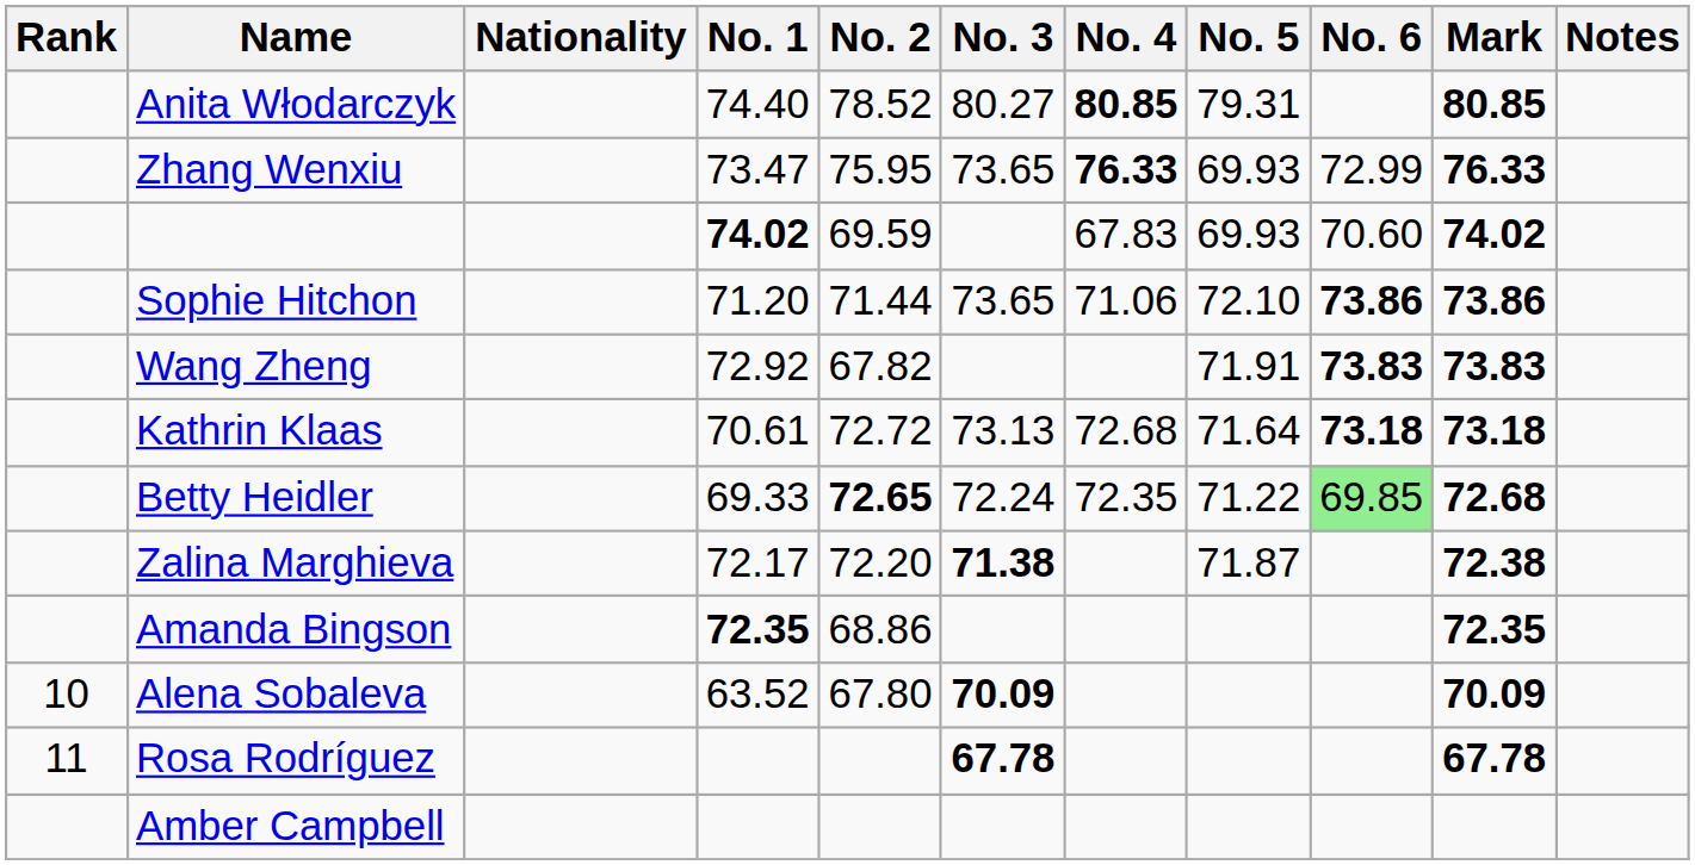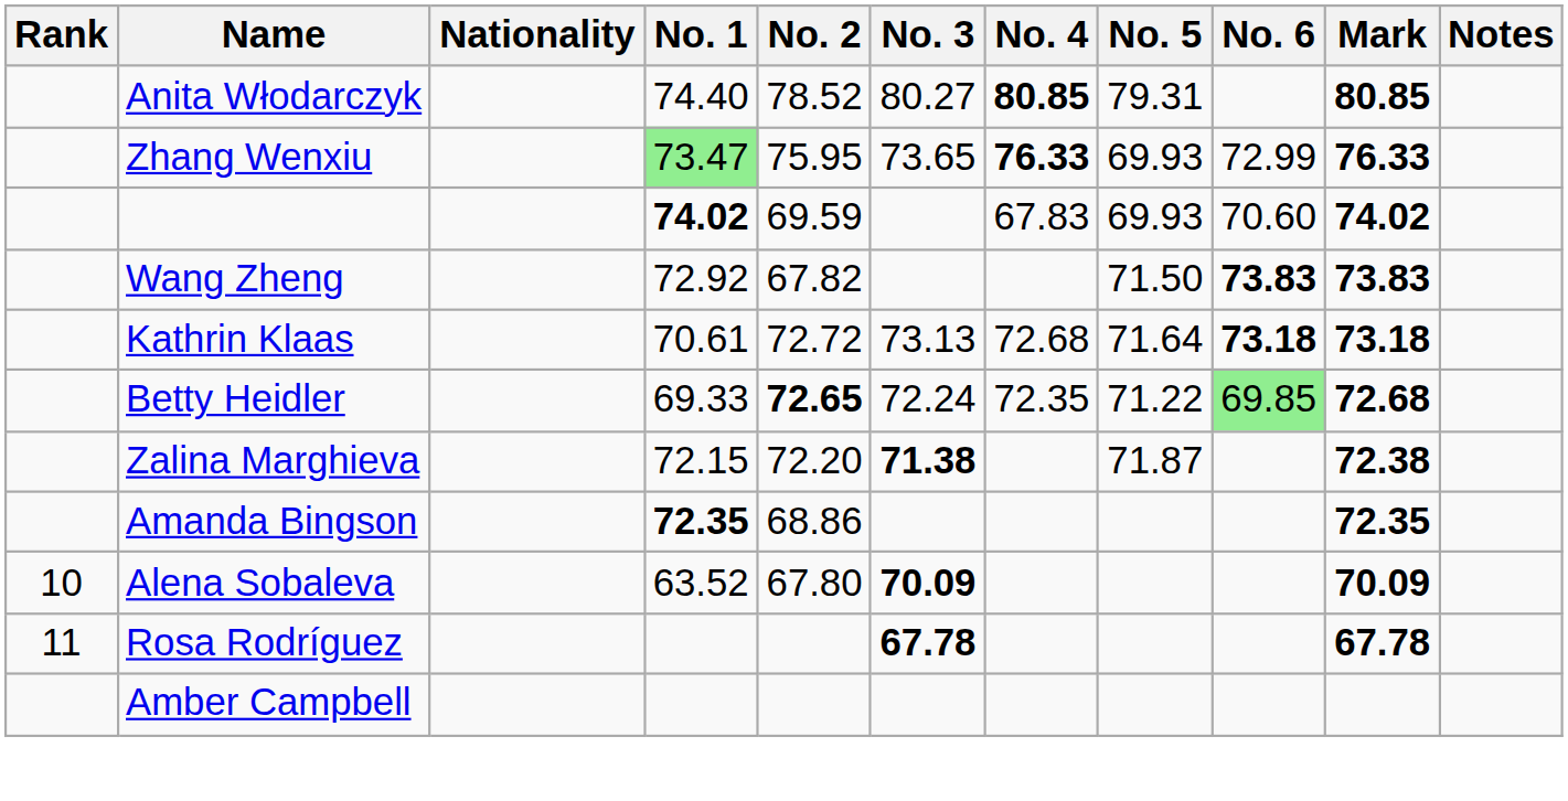Zhang Wenxiu | No. 1: no background -> lightgreen background
- row: Sophie Hitchon | 71.20 | 71.44 | 73.65 | 71.06 | 72.10 | 73.86 | 73.86
Wang Zheng | No. 5: 71.91 -> 71.50
Zalina Marghieva | No. 1: 72.17 -> 72.15
